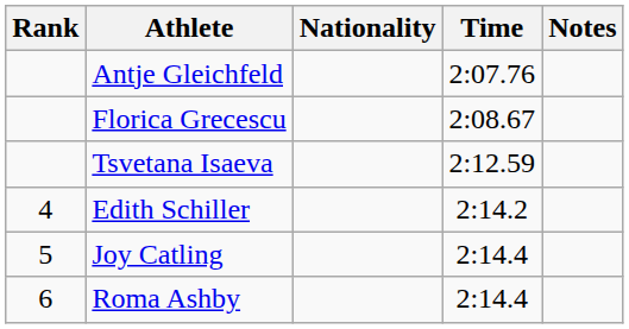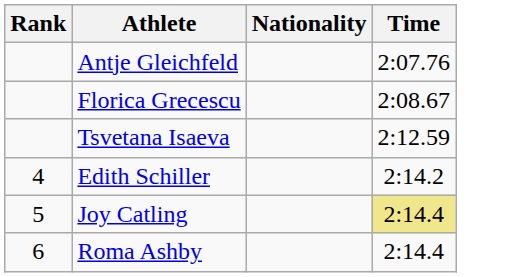- column: Notes
Joy Catling | Time: no background -> khaki background
